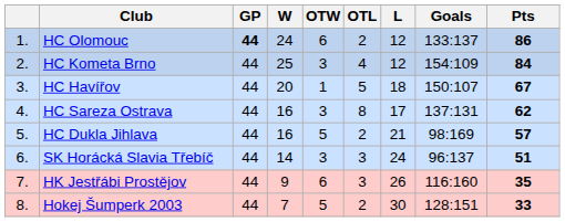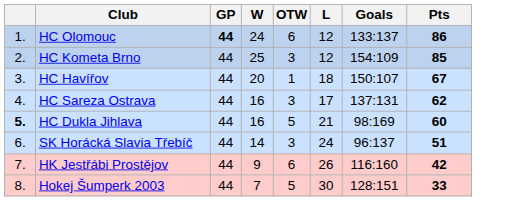- column: OTL | 2 | 4 | 5 | 8 | 2 | 3 | 3 | 2
HC Kometa Brno | Pts: 84 -> 85
HC Dukla Jihlava | column 1: normal -> bold
HC Dukla Jihlava | Pts: 57 -> 60
HK Jestřábi Prostějov | Pts: 35 -> 42
